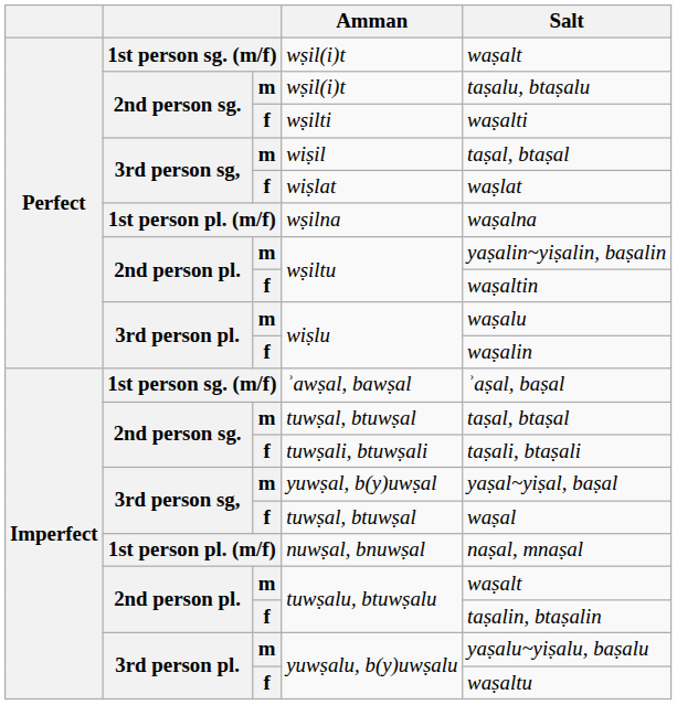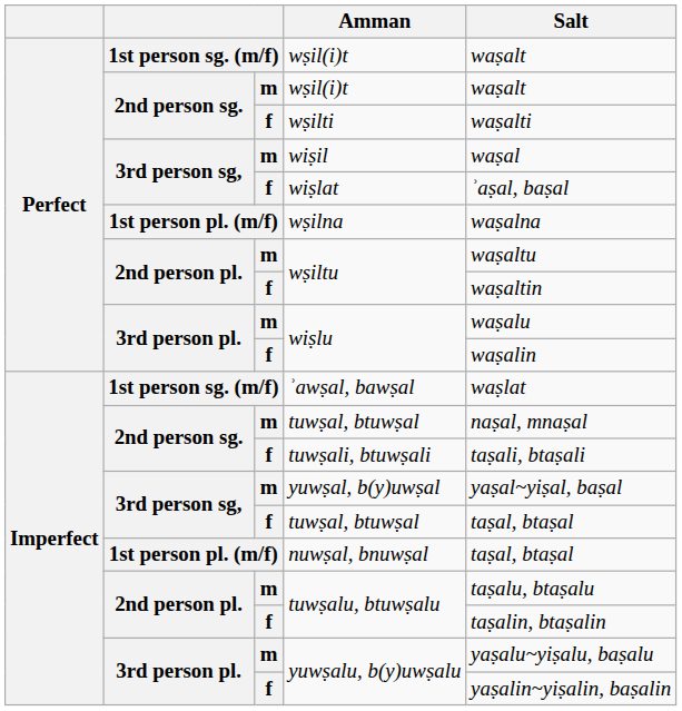m / wṣil(i)t | Salt: taṣalu, btaṣalu -> waṣalt
wiṣil | Salt: taṣal, btaṣal -> waṣal
wiṣlat | Salt: waṣlat -> ʾaṣal, baṣal
m / wṣiltu | Salt: yaṣalin~yiṣalin, baṣalin -> waṣaltu
ʾawṣal, bawṣal | Salt: ʾaṣal, baṣal -> waṣlat
m / tuwṣal, btuwṣal | Salt: taṣal, btaṣal -> naṣal, mnaṣal
f / tuwṣal, btuwṣal | Salt: waṣal -> taṣal, btaṣal
nuwṣal, bnuwṣal | Salt: naṣal, mnaṣal -> taṣal, btaṣal
m / tuwṣalu, btuwṣalu | Salt: waṣalt -> taṣalu, btaṣalu
f / yuwṣalu, b(y)uwṣalu | Salt: waṣaltu -> yaṣalin~yiṣalin, baṣalin
